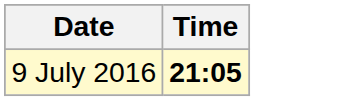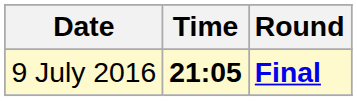+ column: Round | Final
